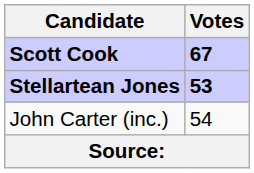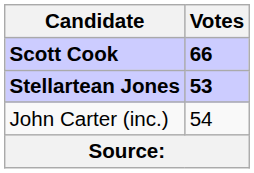Scott Cook | Votes: 67 -> 66
